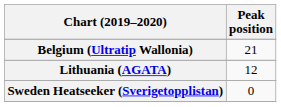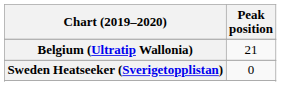- row: Lithuania (AGATA) | 12
